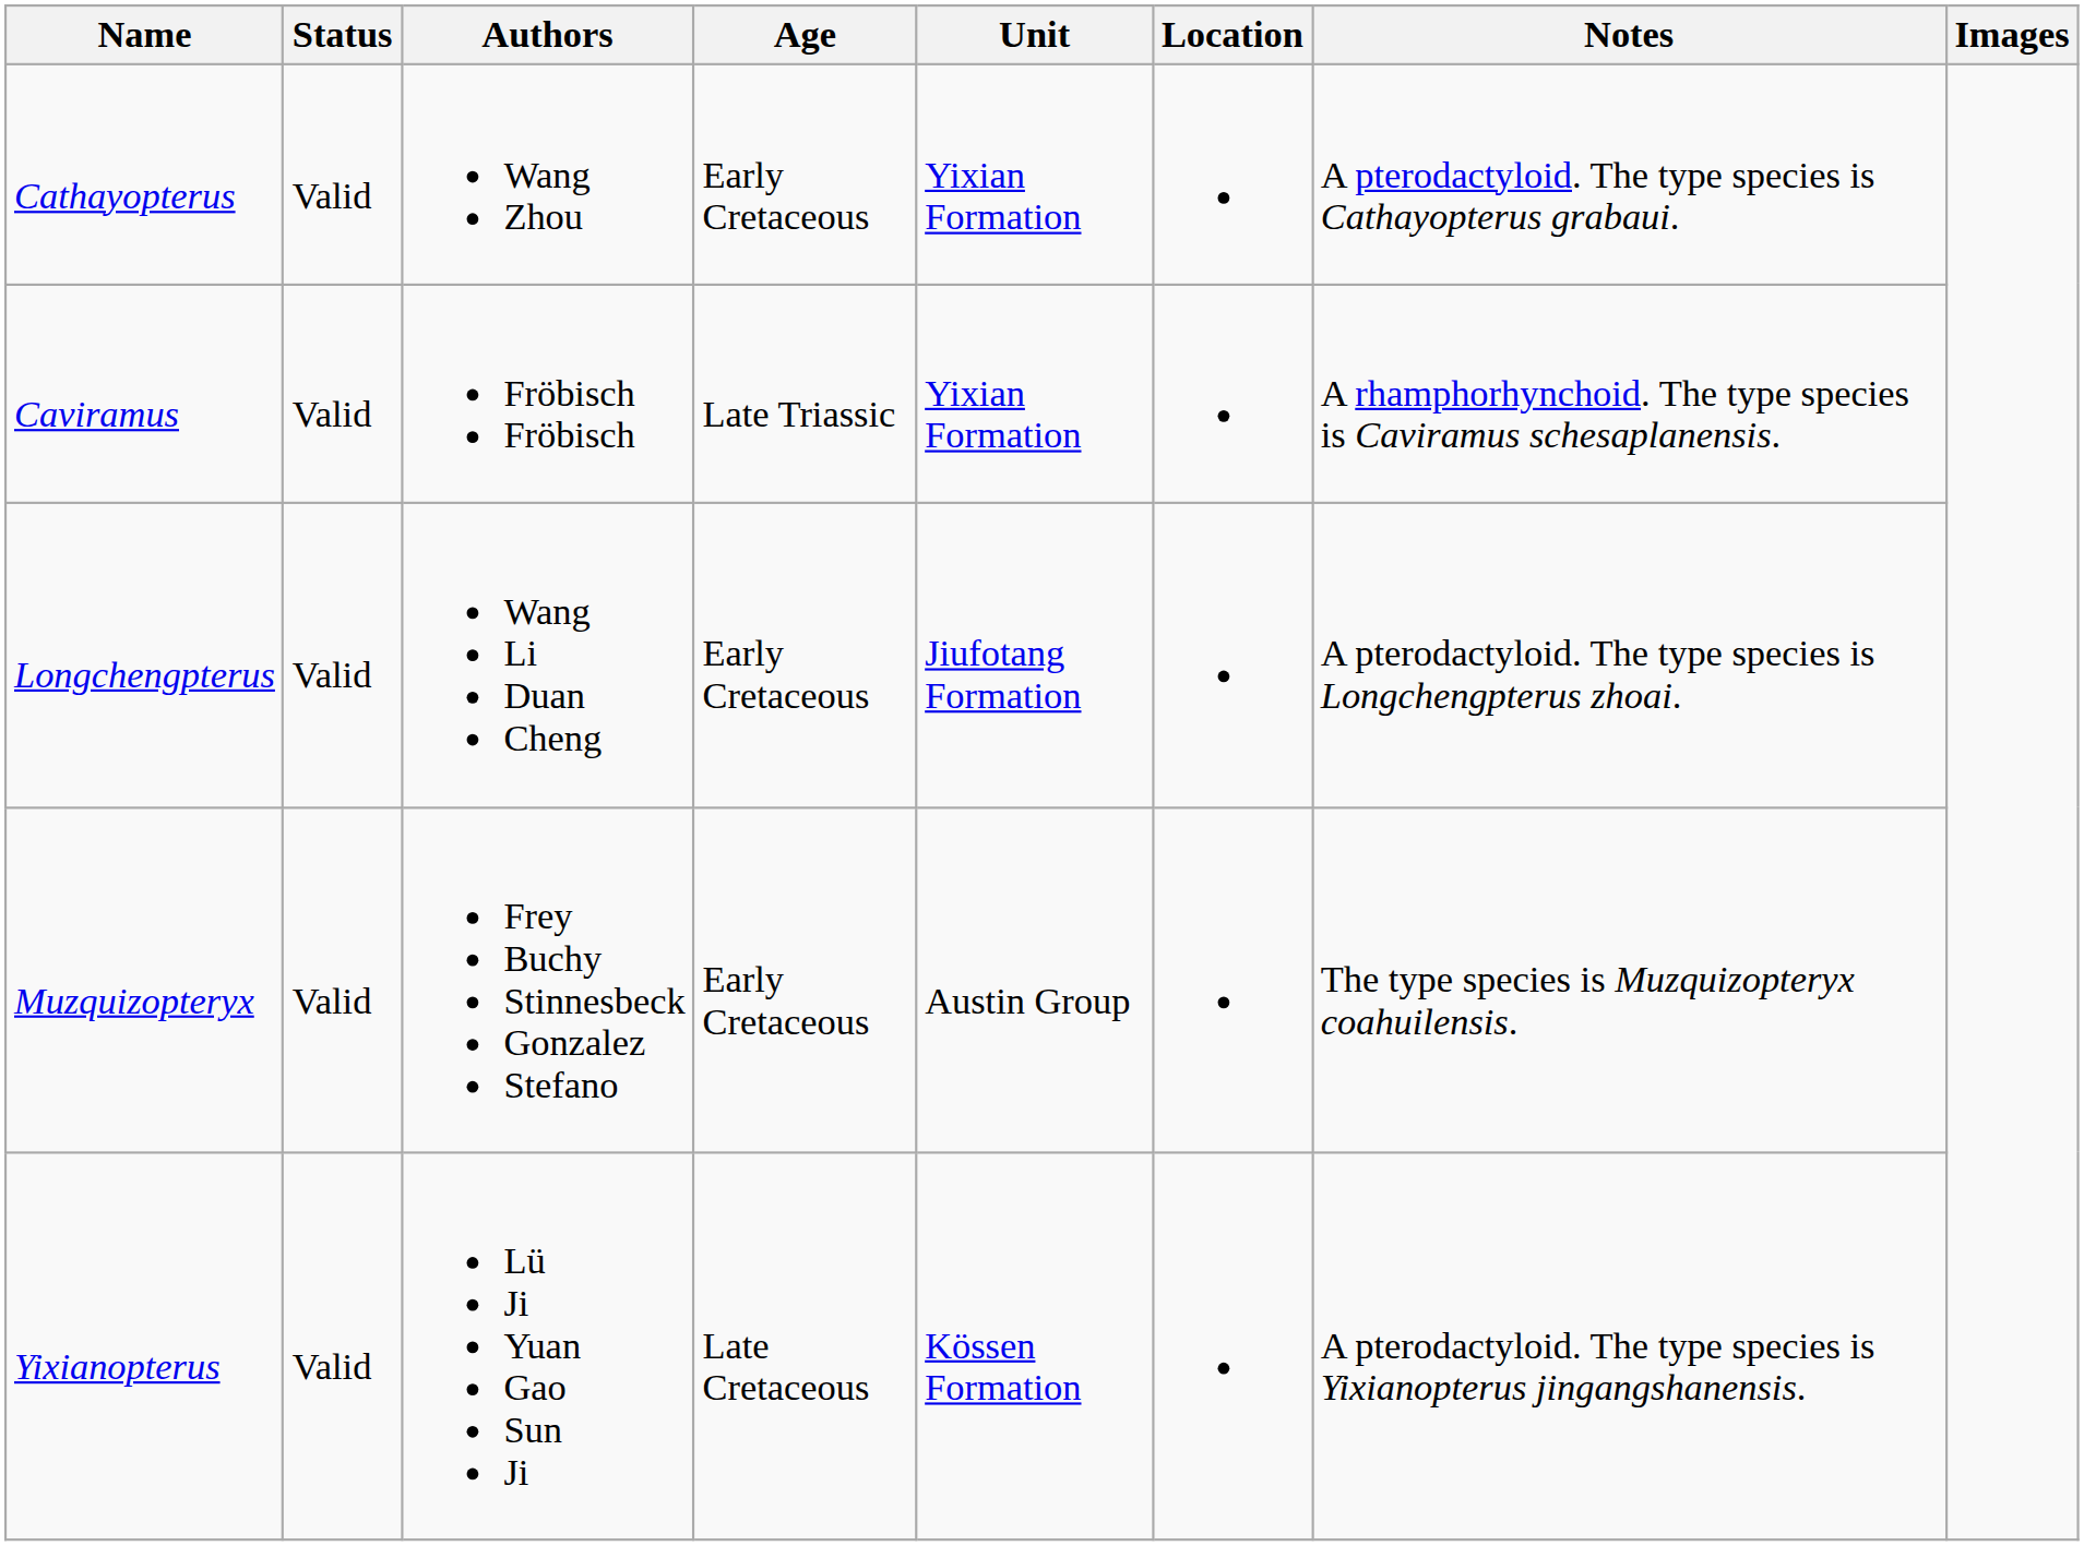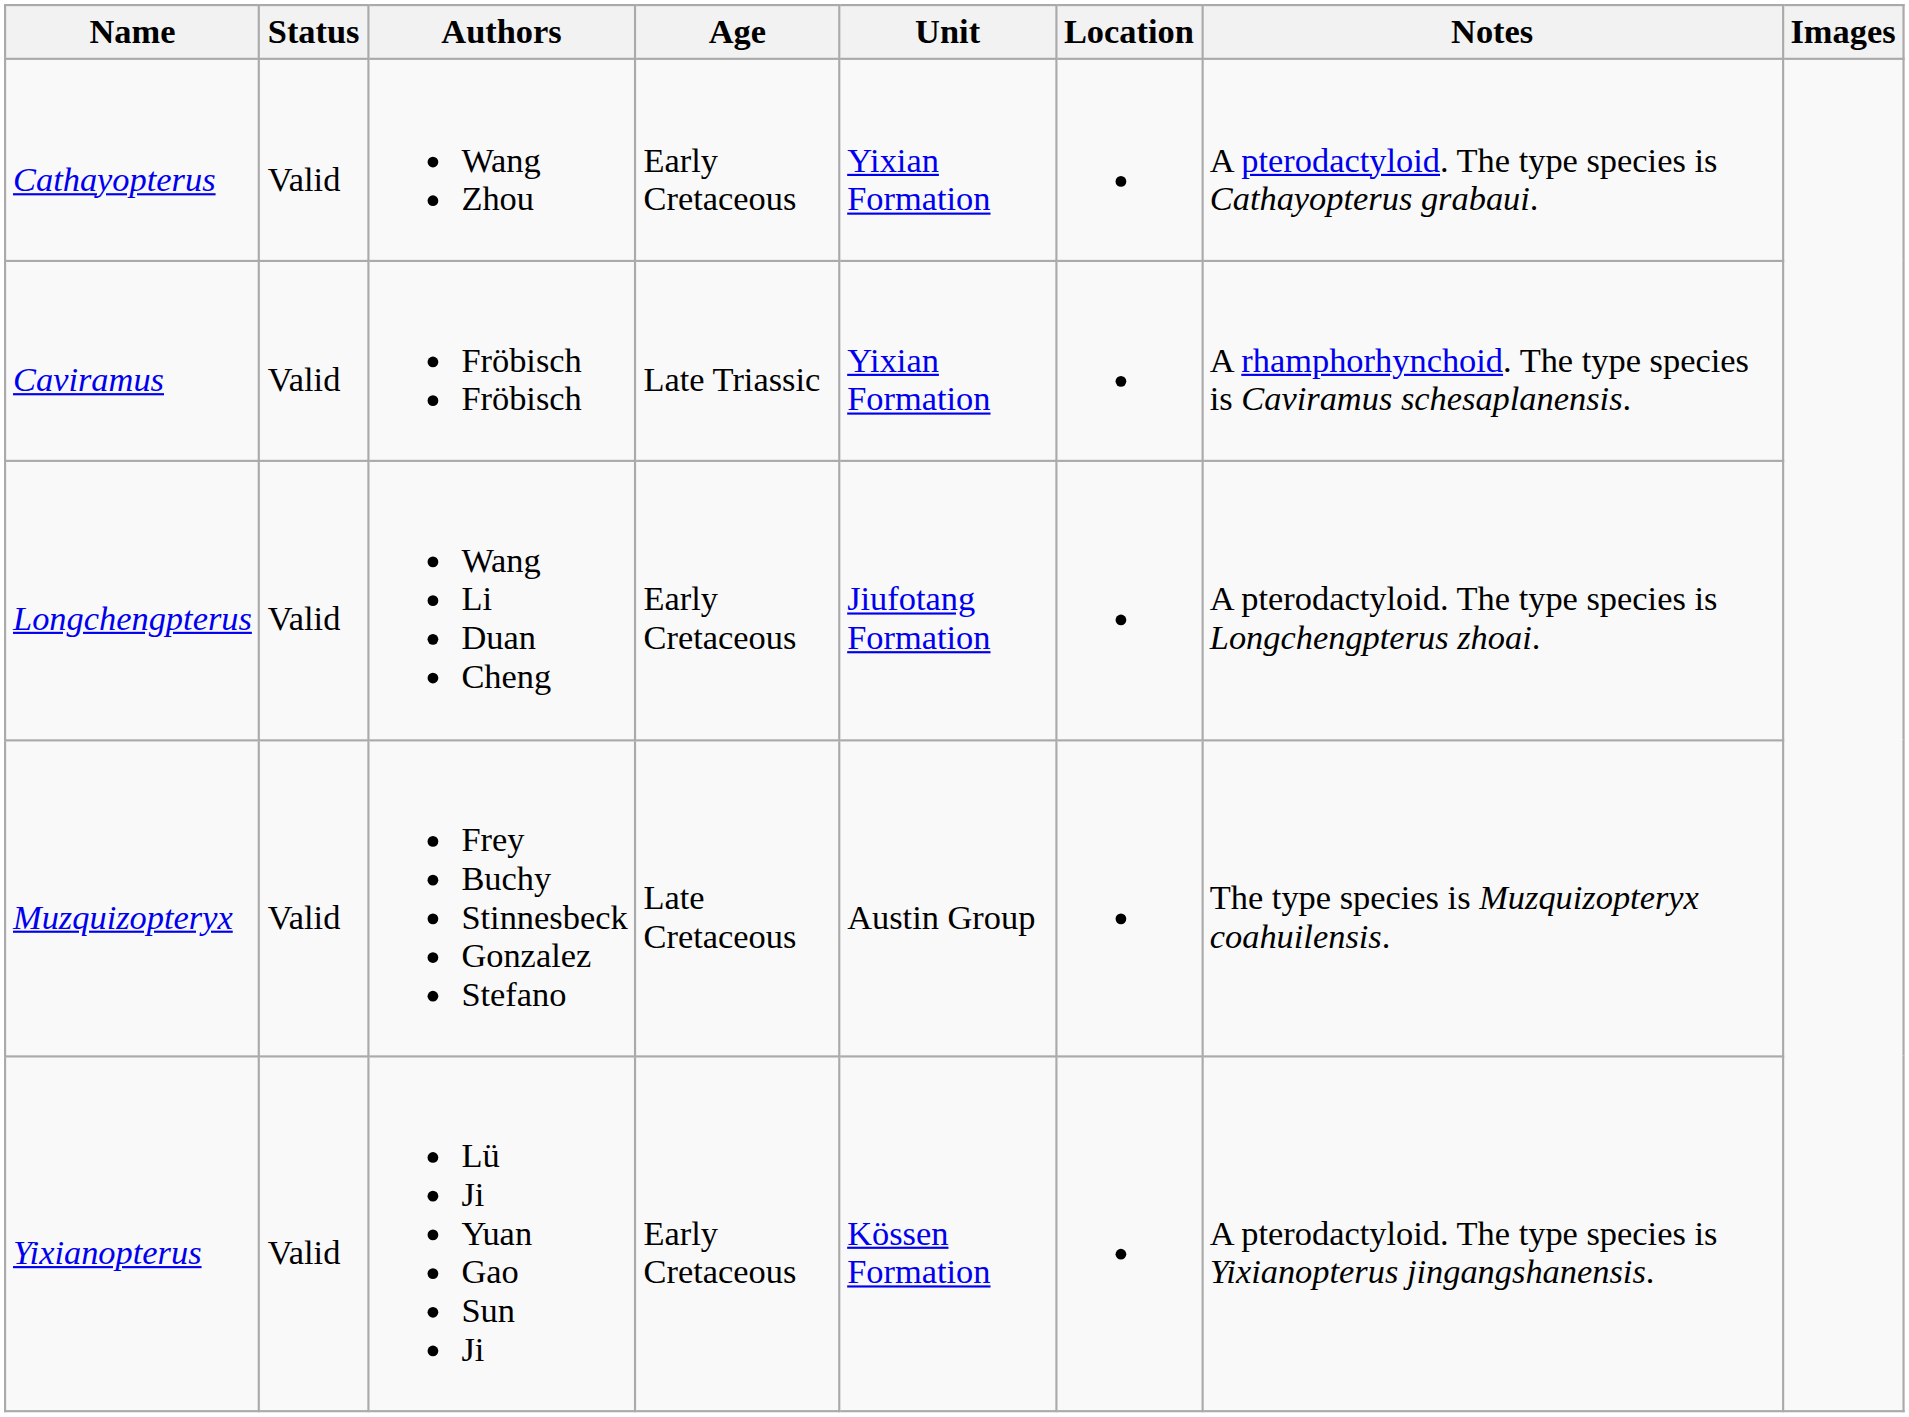Muzquizopteryx | Age: Early Cretaceous -> Late Cretaceous
Yixianopterus | Age: Late Cretaceous -> Early Cretaceous
